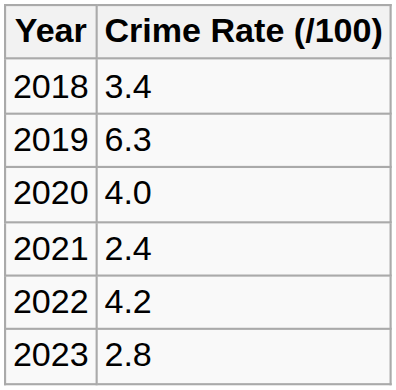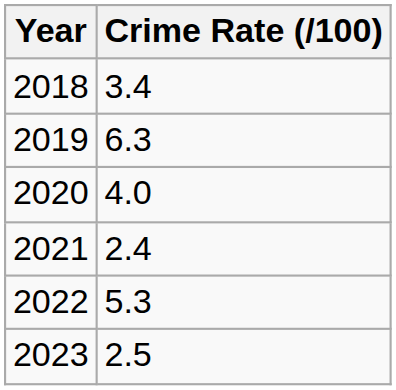2022 | Crime Rate (/100): 4.2 -> 5.3
2023 | Crime Rate (/100): 2.8 -> 2.5
